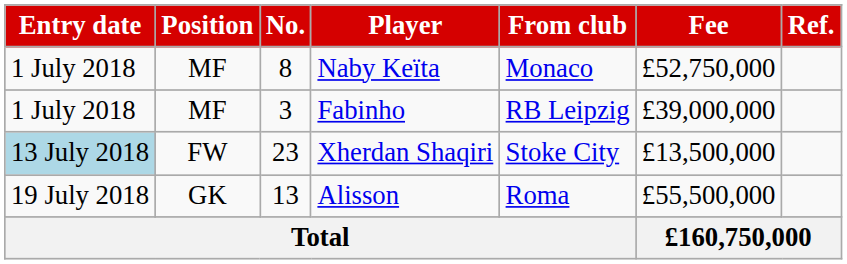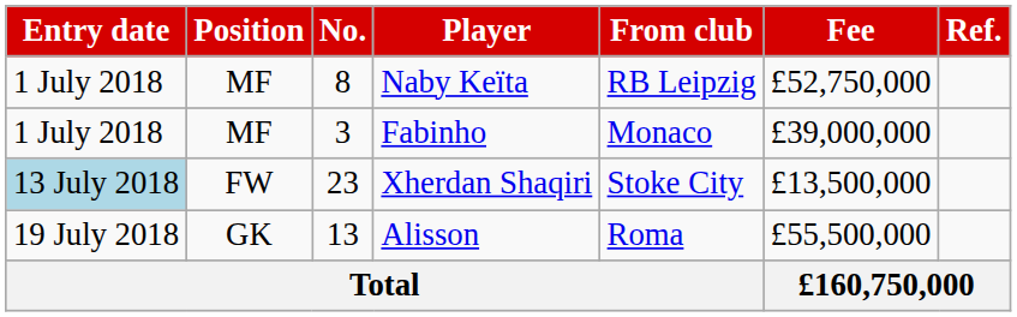Naby Keïta | From club: Monaco -> RB Leipzig
Fabinho | From club: RB Leipzig -> Monaco
